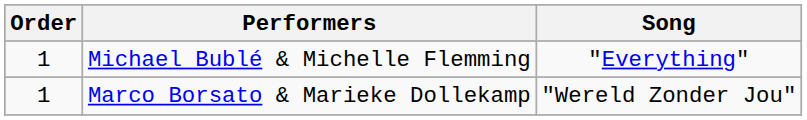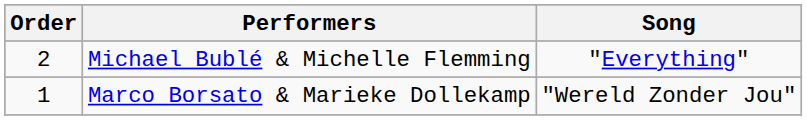Michael Bublé & Michelle Flemming | Order: 1 -> 2
